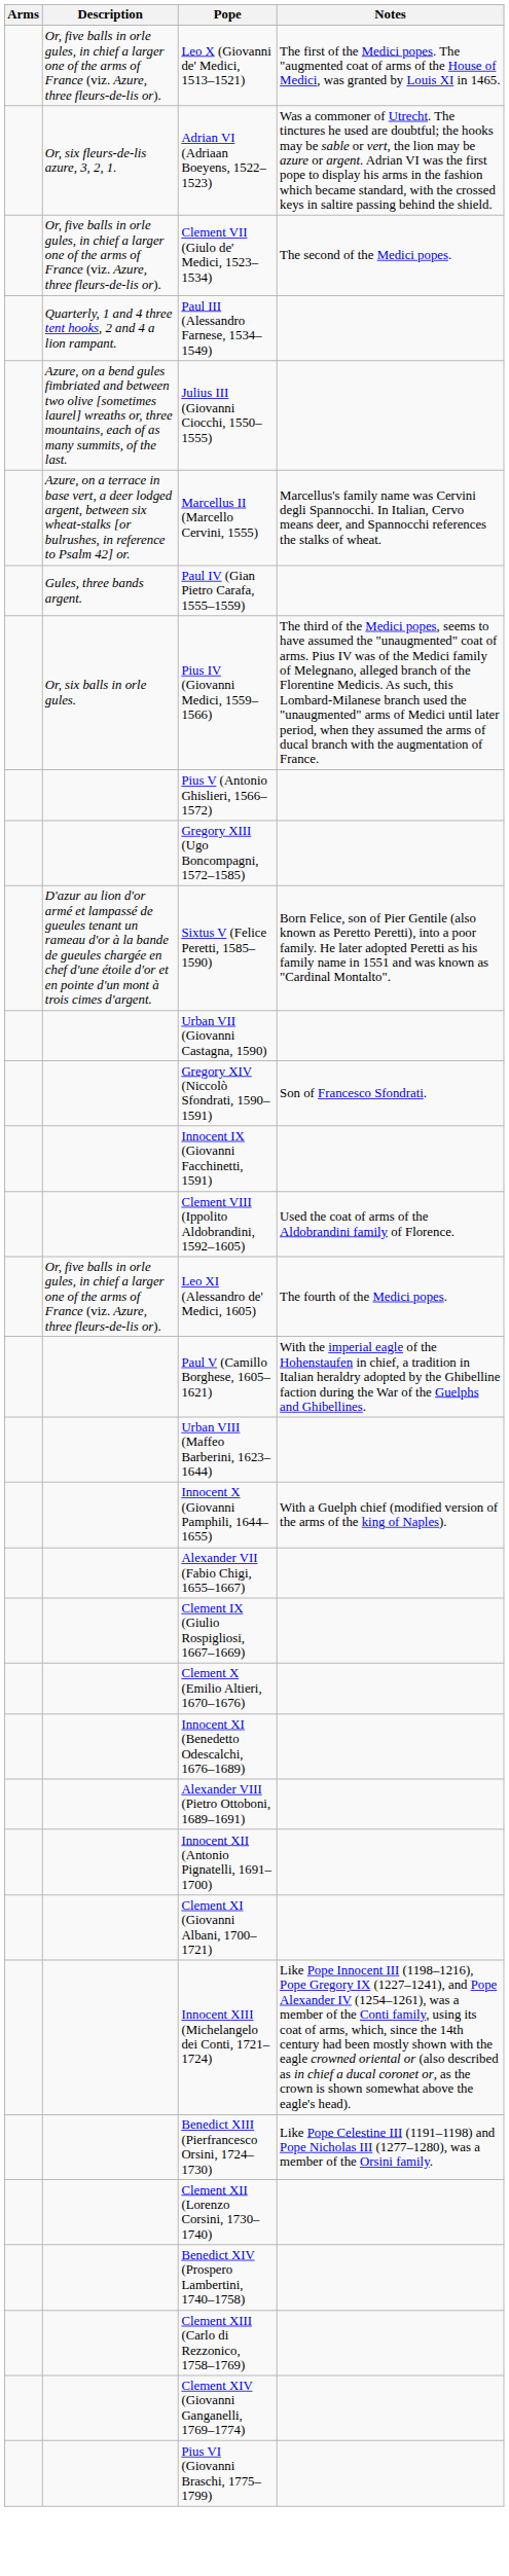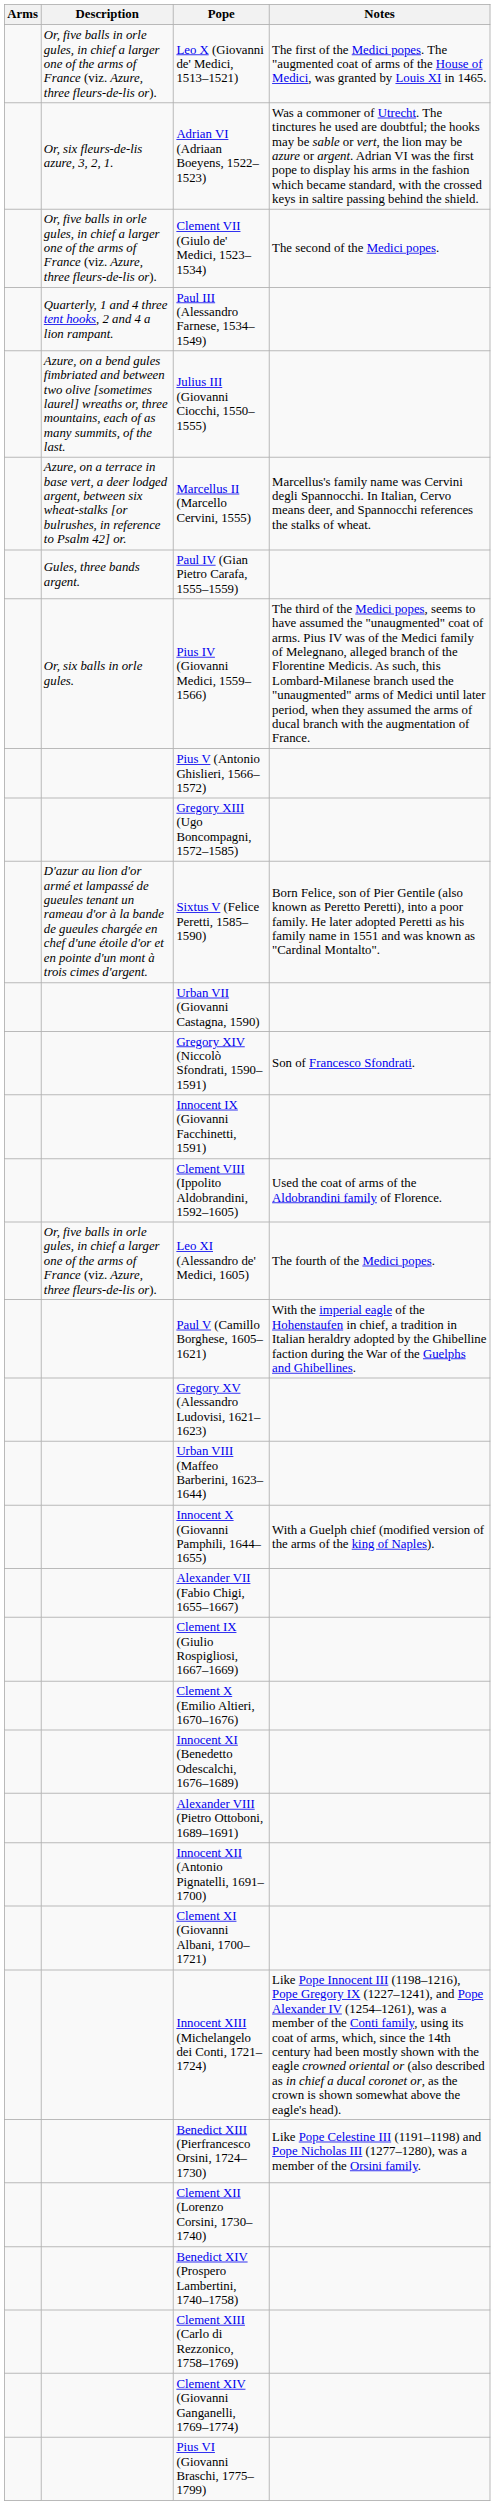+ row: Gregory XV (Alessandro Ludovisi, 1621–1623)
